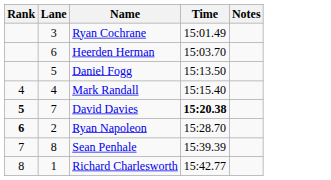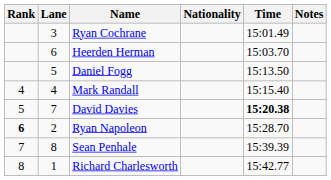+ column: Nationality
David Davies | Rank: bold -> normal
